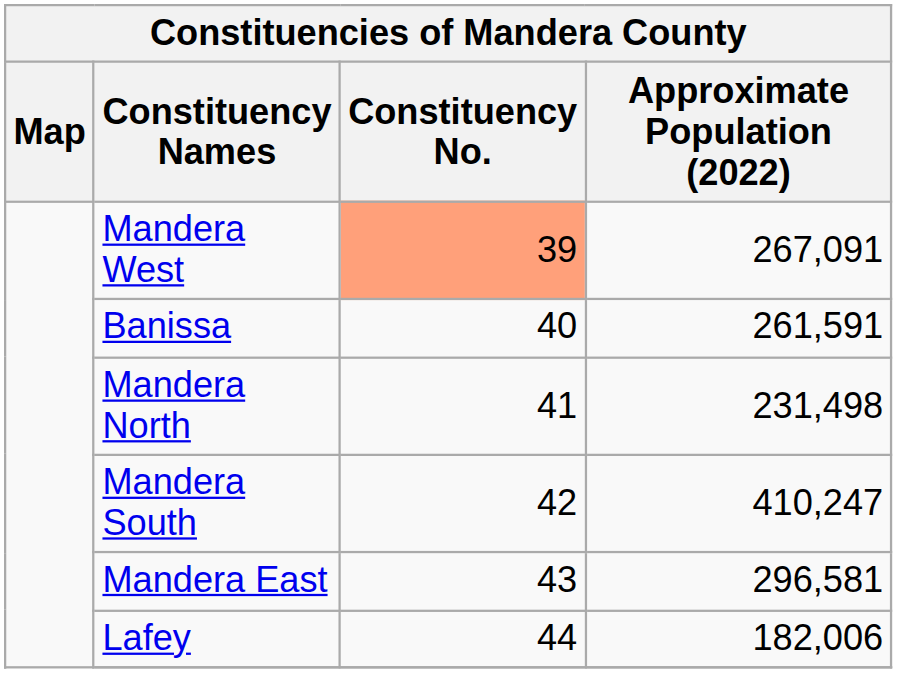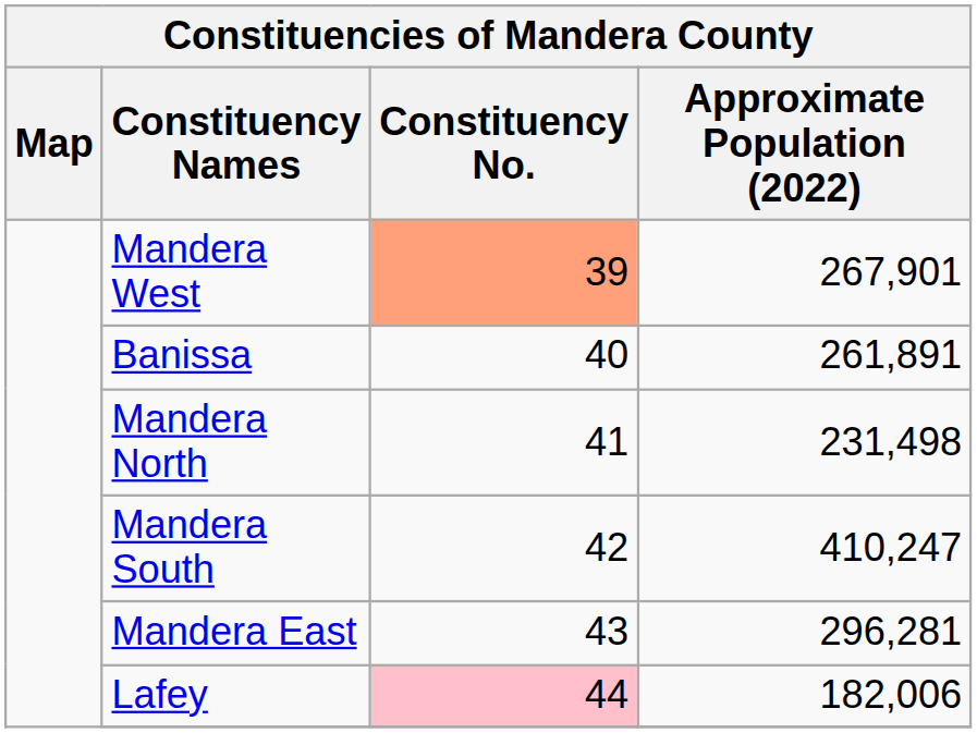Mandera West | Approximate Population (2022): 267,091 -> 267,901
Banissa | Approximate Population (2022): 261,591 -> 261,891
Mandera East | Approximate Population (2022): 296,581 -> 296,281
Lafey | Constituency No.: no background -> pink background
